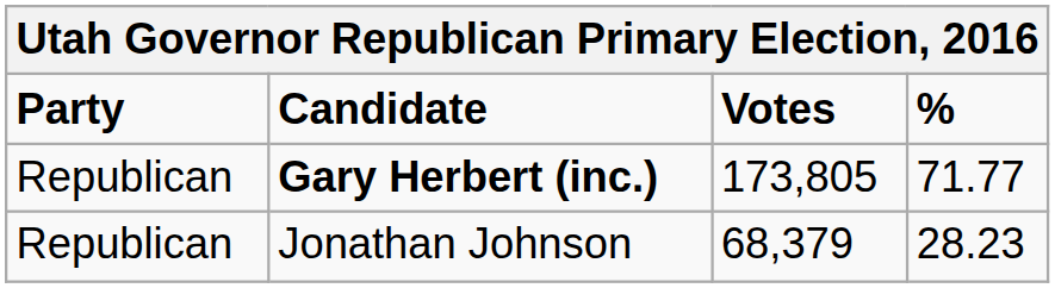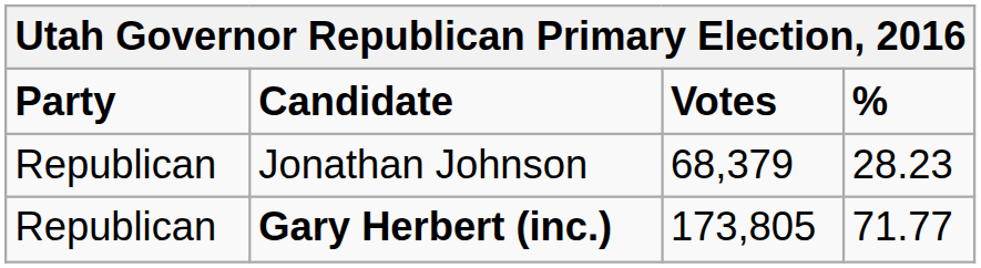rows swapped: Gary Herbert (inc.) <-> Jonathan Johnson
